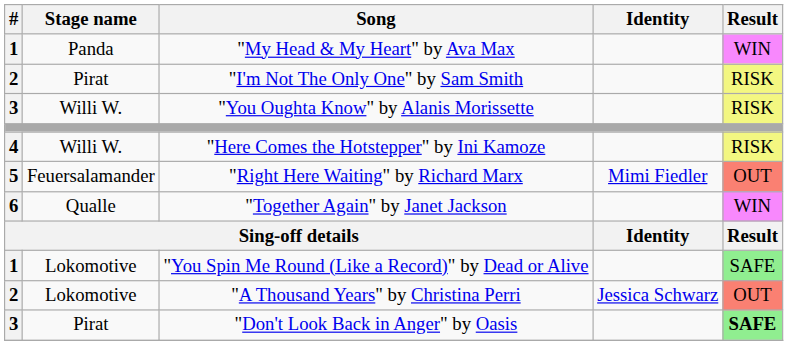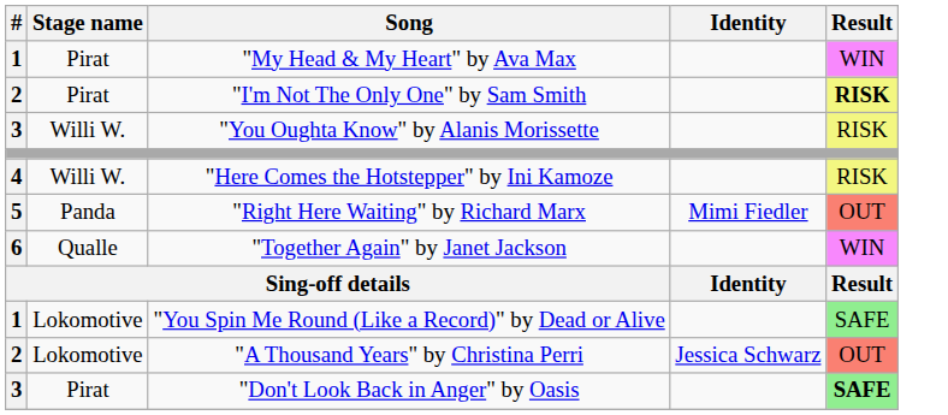"My Head & My Heart" by Ava Max | Stage name: Panda -> Pirat
"I'm Not The Only One" by Sam Smith | Result: normal -> bold
"Right Here Waiting" by Richard Marx | Stage name: Feuersalamander -> Panda
